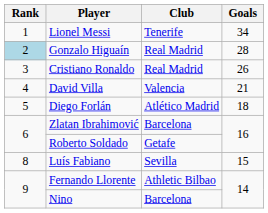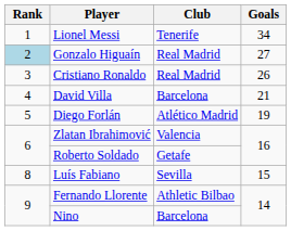Gonzalo Higuaín | Goals: 28 -> 27
David Villa | Club: Valencia -> Barcelona
Diego Forlán | Goals: 18 -> 19
Zlatan Ibrahimović | Club: Barcelona -> Valencia
